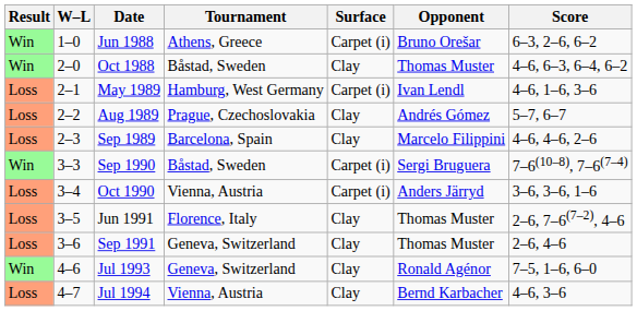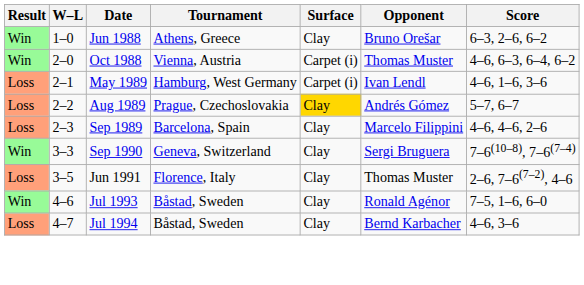Jun 1988 | Surface: Carpet (i) -> Clay
Oct 1988 | Tournament: Båstad, Sweden -> Vienna, Austria
Oct 1988 | Surface: Clay -> Carpet (i)
Aug 1989 | Surface: no background -> gold background
Sep 1990 | Tournament: Båstad, Sweden -> Geneva, Switzerland
Sep 1990 | Surface: Carpet (i) -> Clay
- row: Loss | 3–4 | Oct 1990 | Vienna, Austria | Carpet (i) | Anders Järryd | 3–6, 3–6, 1–6
- row: Loss | 3–6 | Sep 1991 | Geneva, Switzerland | Clay | Thomas Muster | 2–6, 4–6
Jul 1993 | Tournament: Geneva, Switzerland -> Båstad, Sweden
Jul 1994 | Tournament: Vienna, Austria -> Båstad, Sweden
